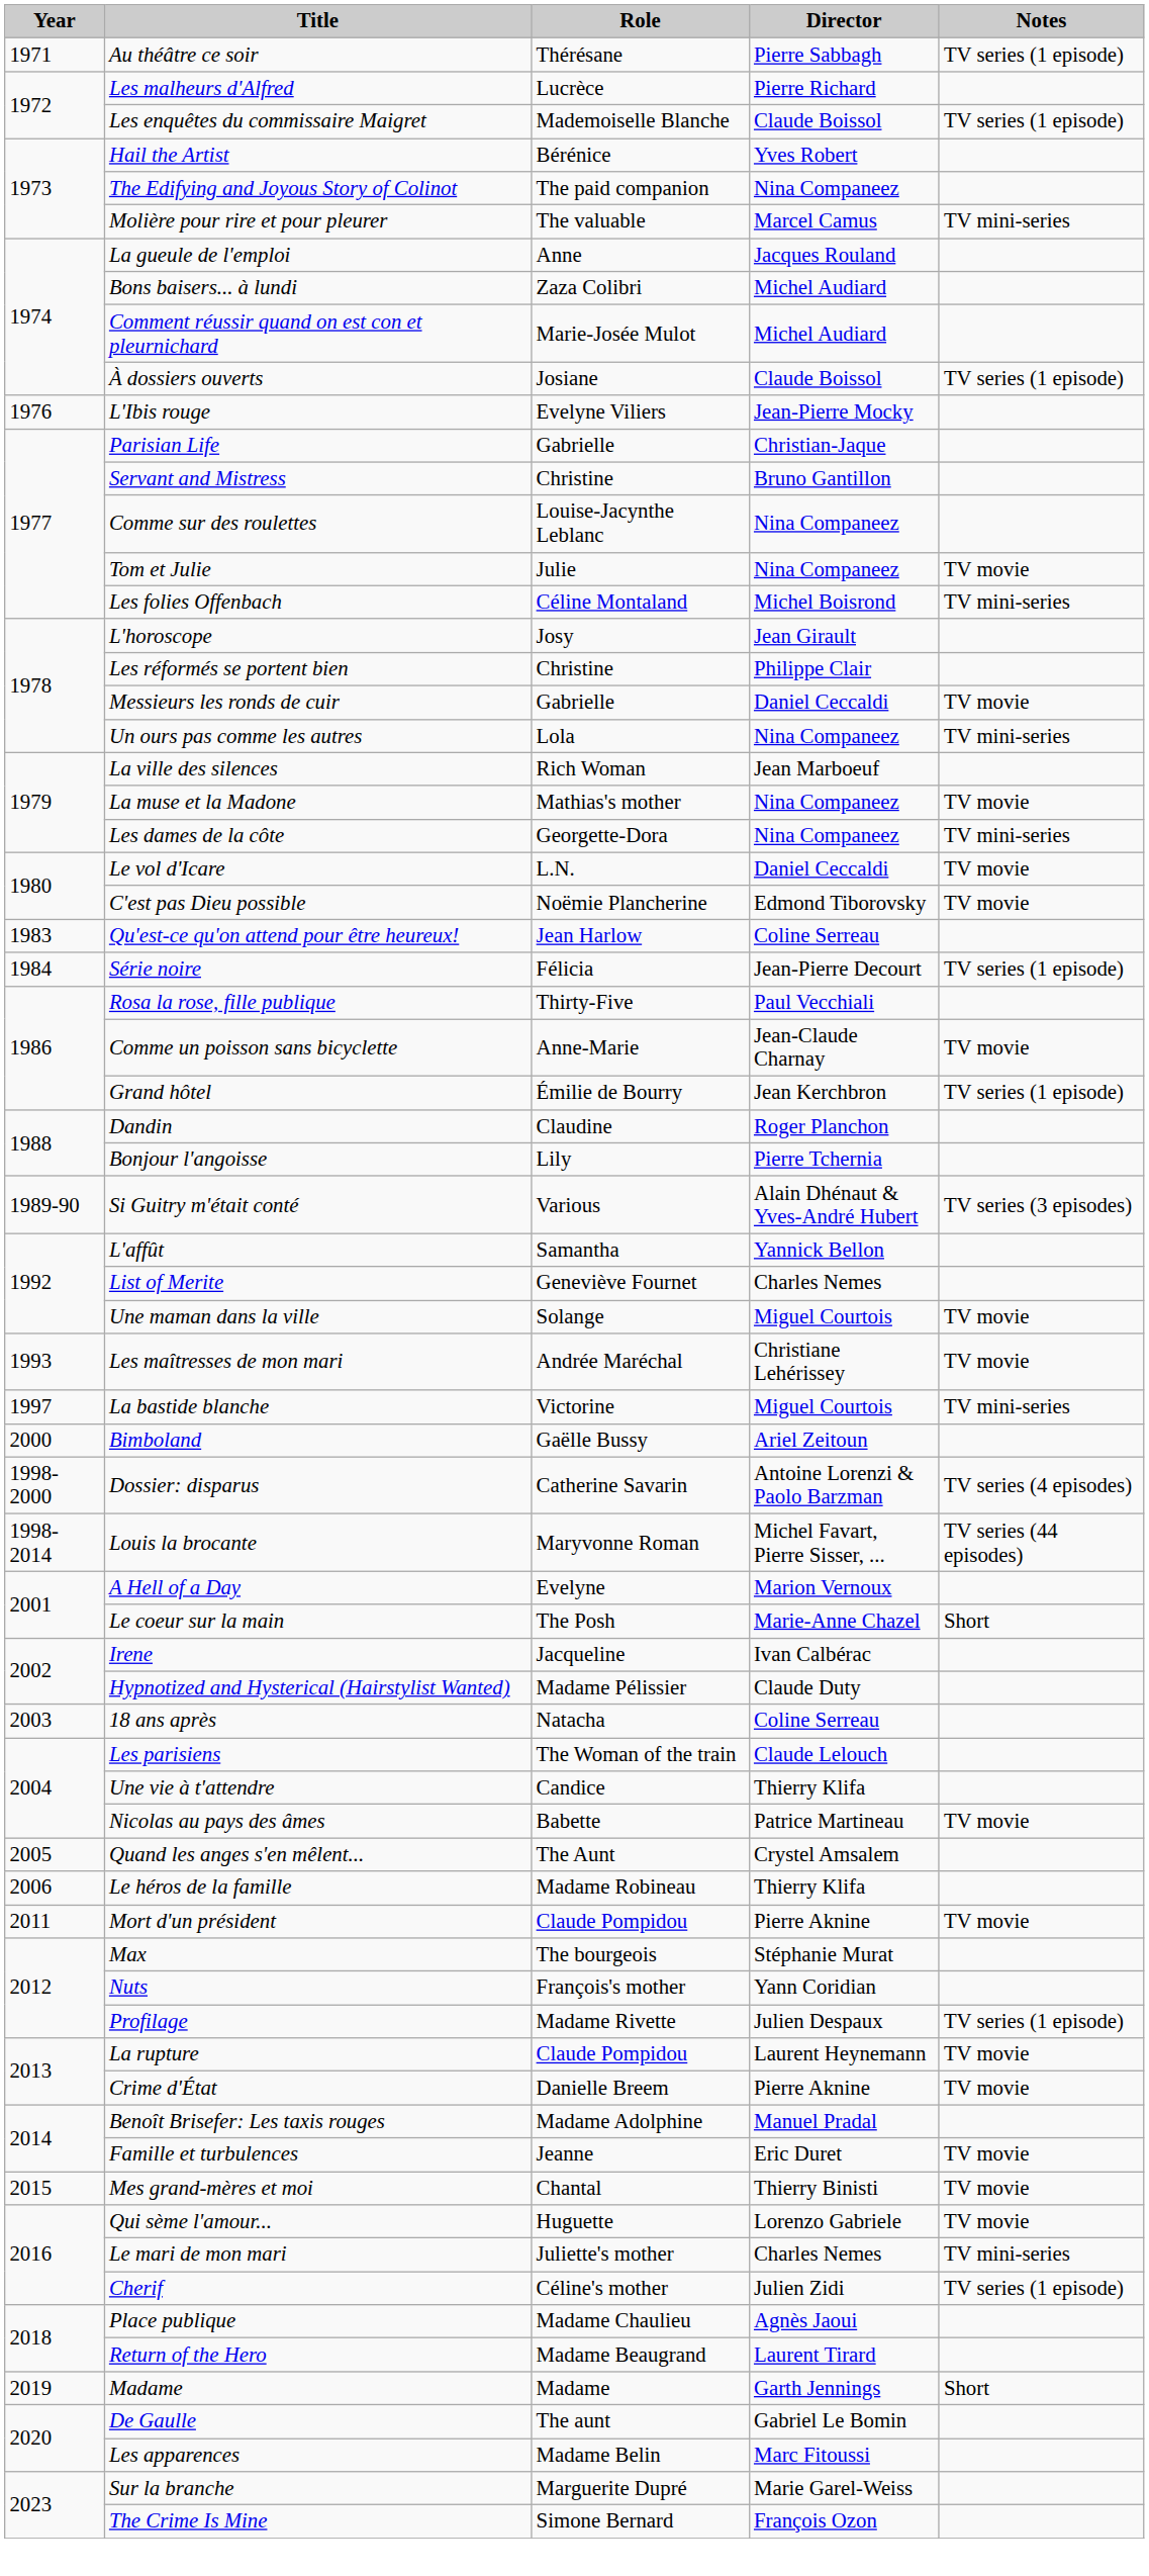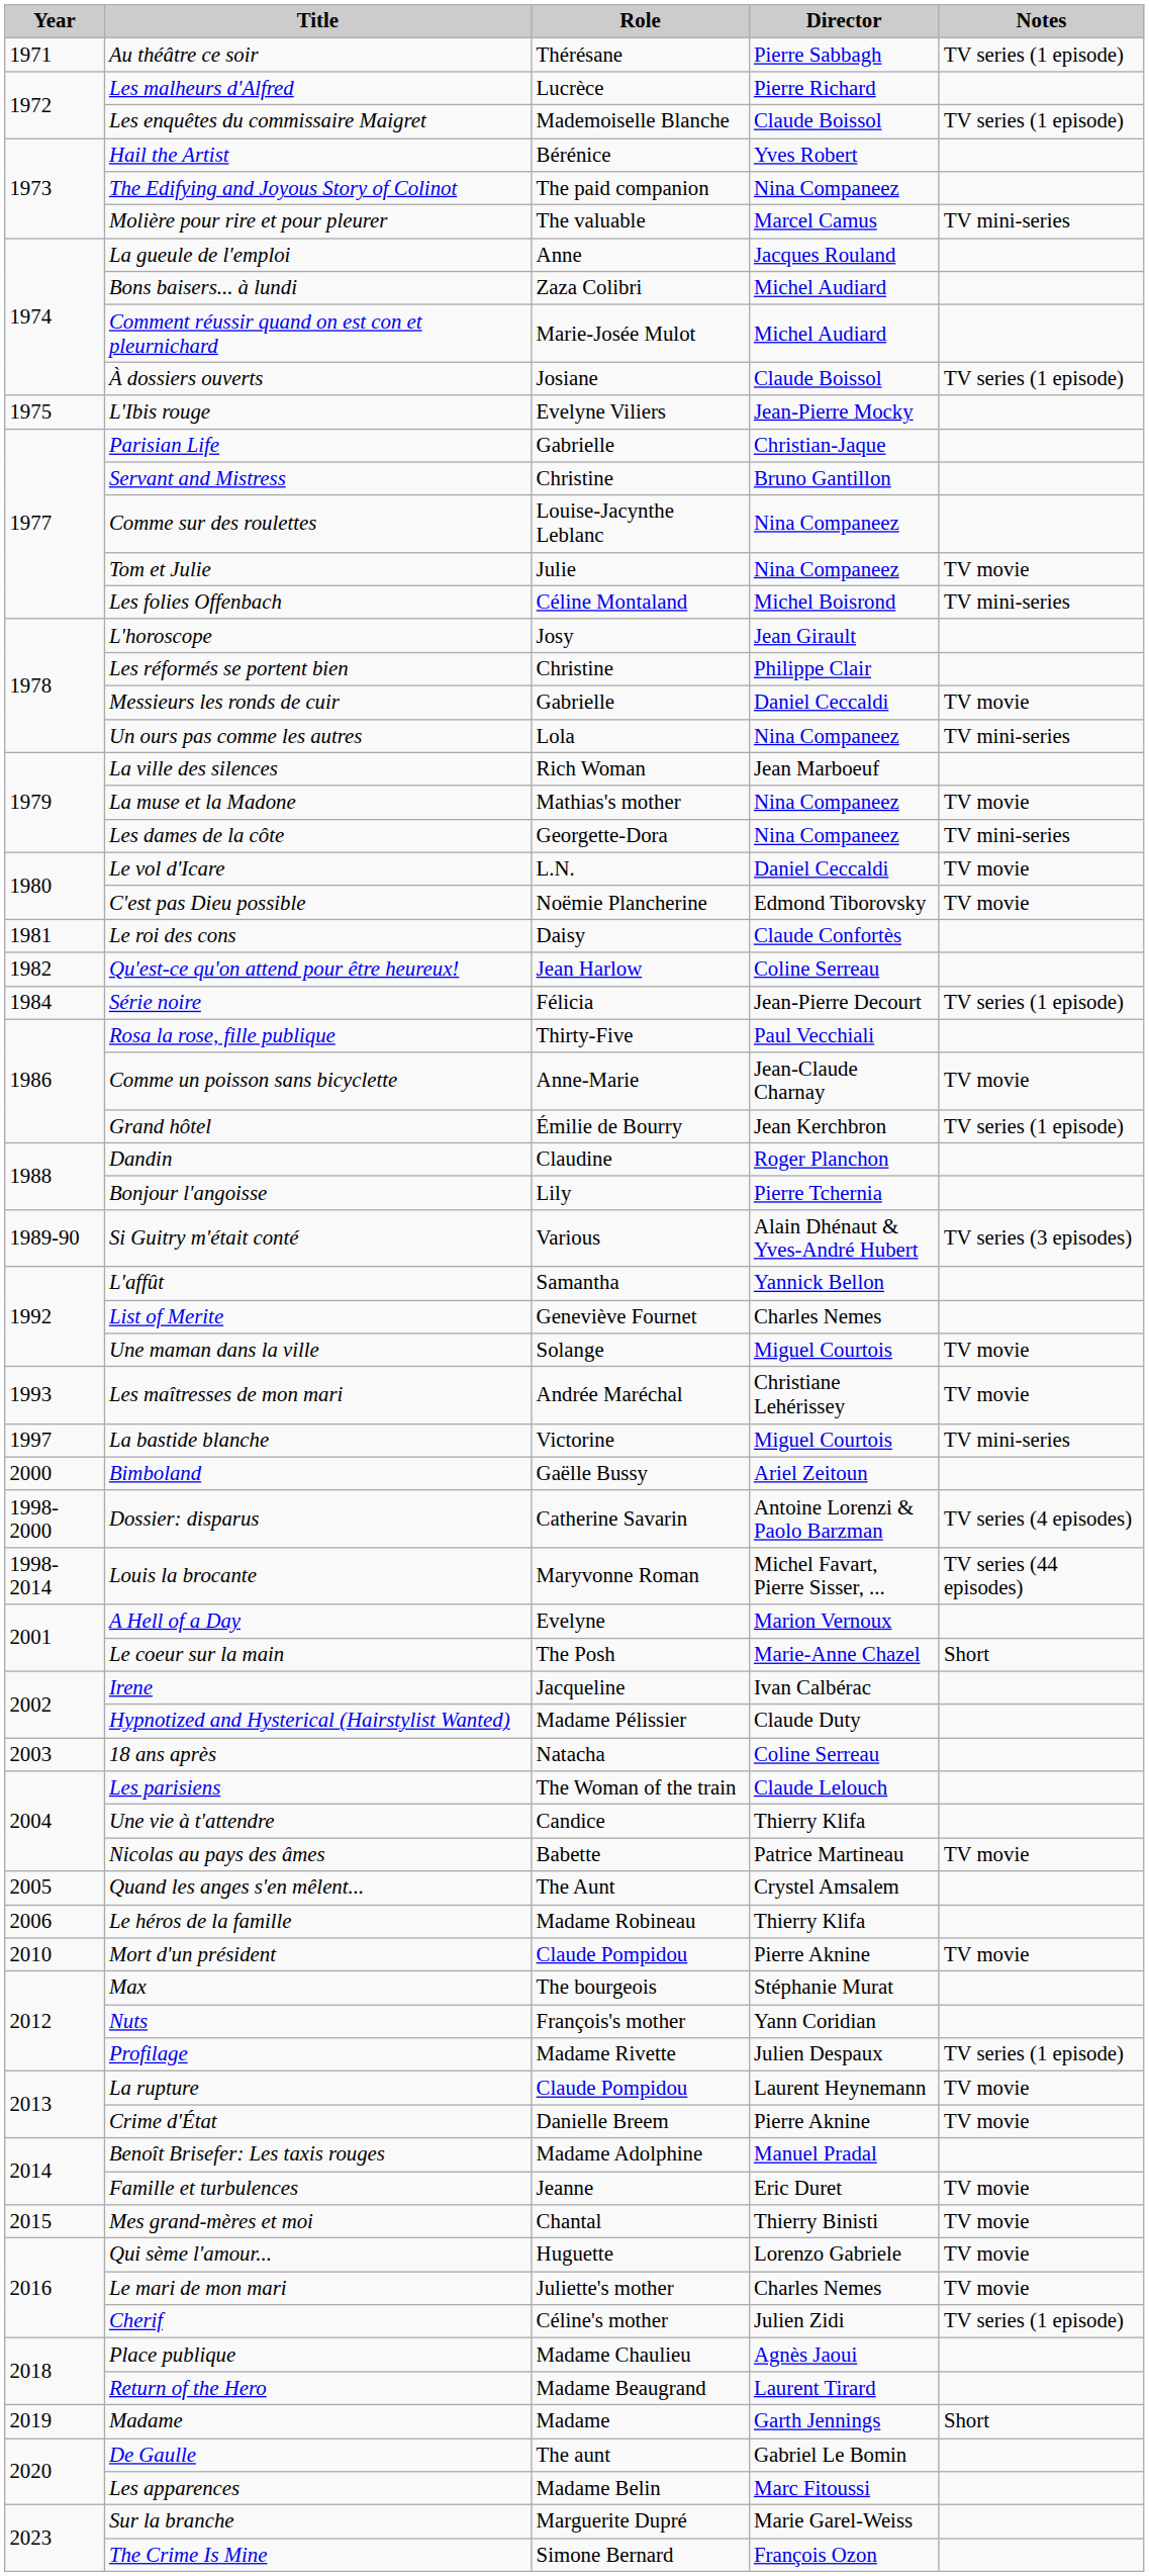L'Ibis rouge | Year: 1976 -> 1975
+ row: 1981 | Le roi des cons | Daisy | Claude Confortès
Qu'est-ce qu'on attend pour être heureux! | Year: 1983 -> 1982
Mort d'un président | Year: 2011 -> 2010
Le mari de mon mari | Notes: TV mini-series -> TV movie
